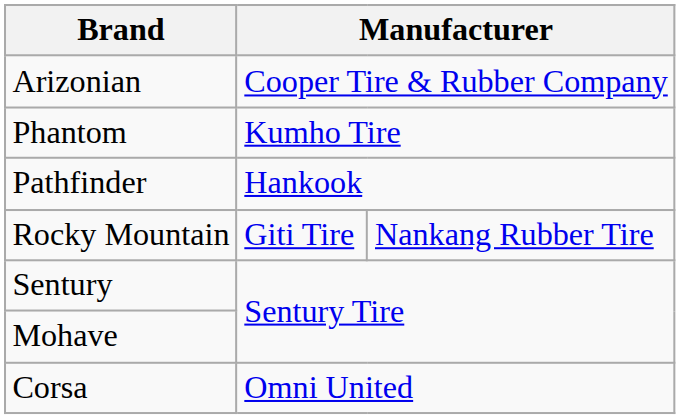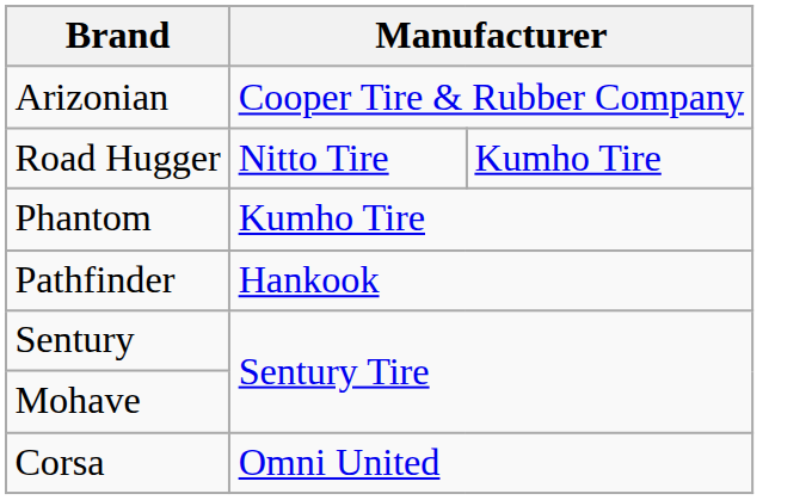+ row: Road Hugger | Nitto Tire | Kumho Tire
- row: Rocky Mountain | Giti Tire | Nankang Rubber Tire
